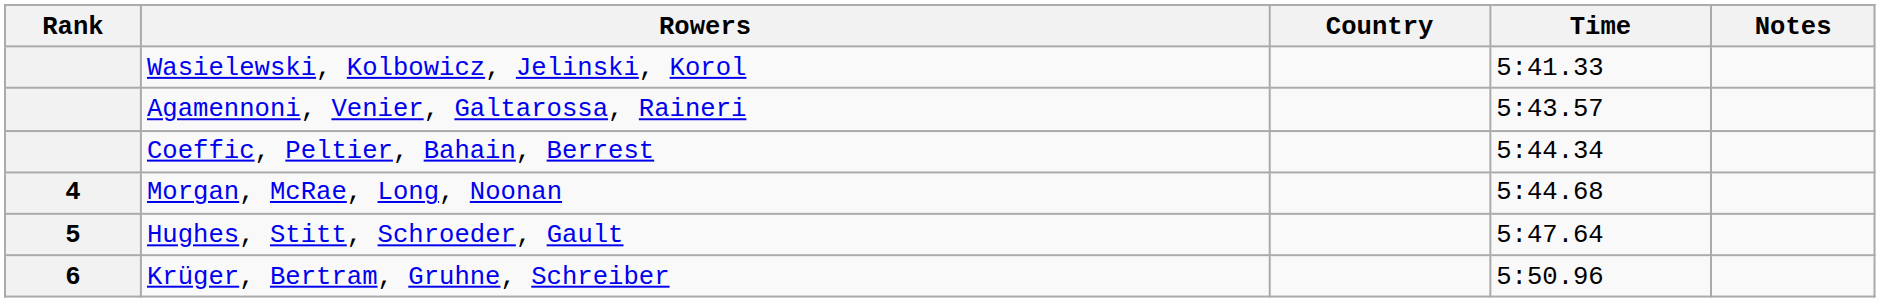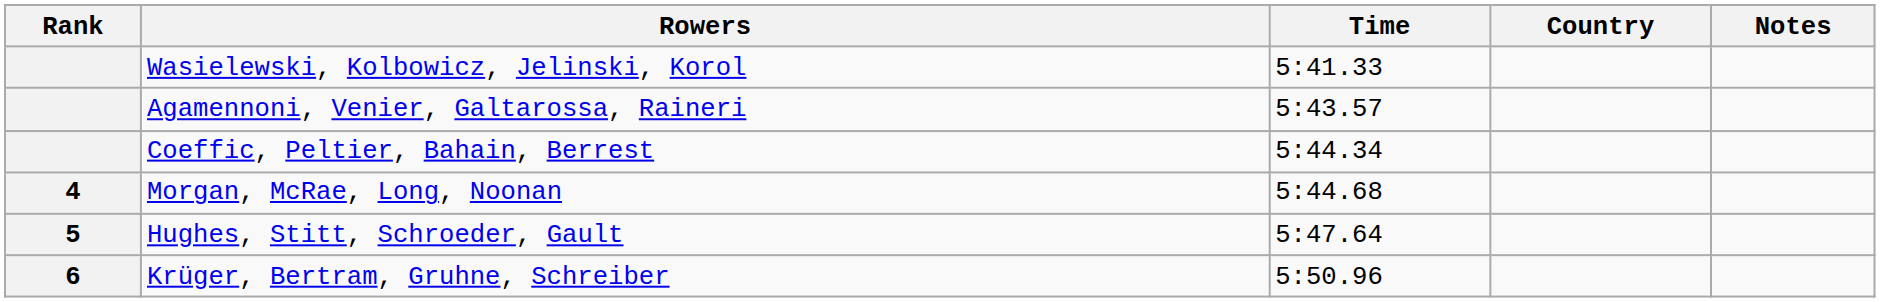columns swapped: Country <-> Time
